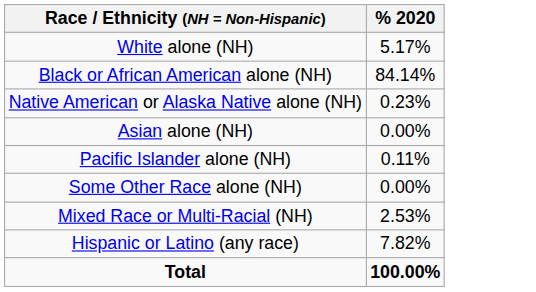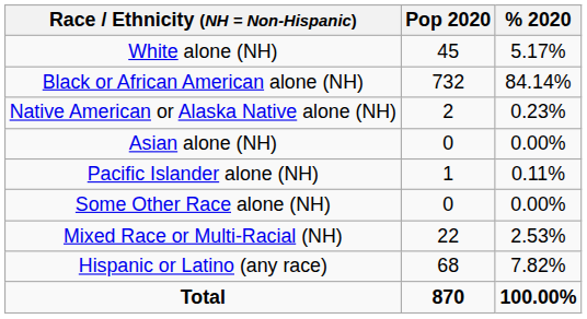+ column: Pop 2020 | 45 | 732 | 2 | 0 | 1 | 0 | 22 | 68 | 870
